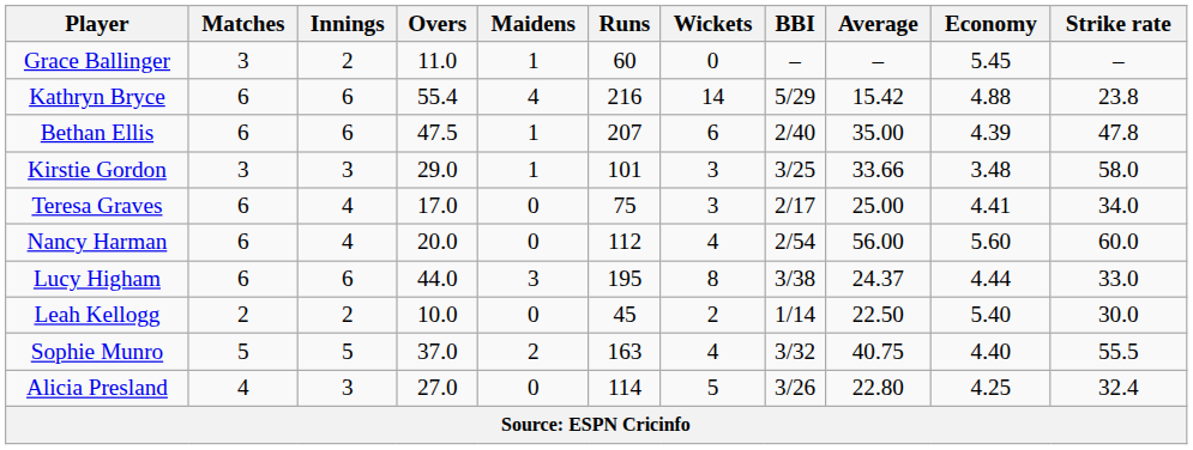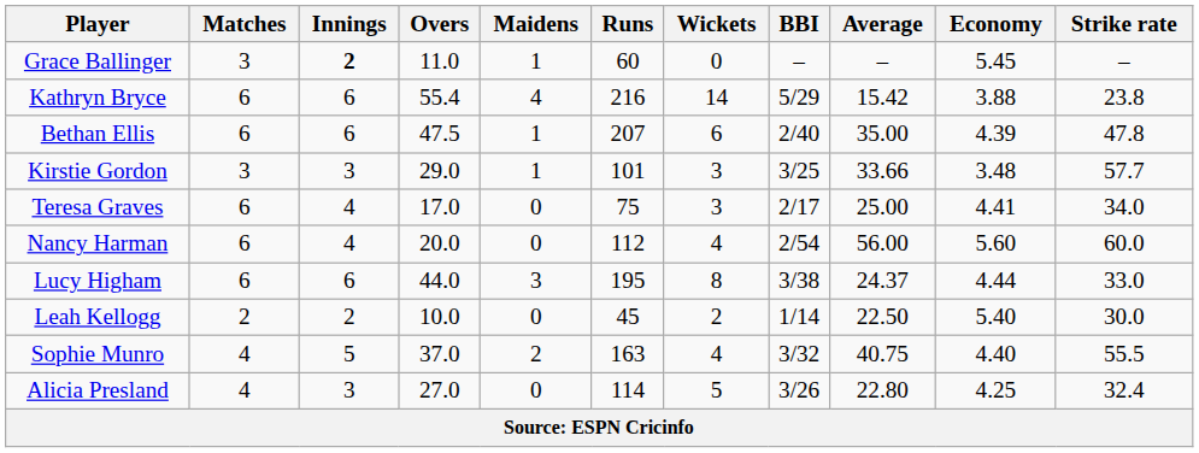Grace Ballinger | Innings: normal -> bold
Kathryn Bryce | Economy: 4.88 -> 3.88
Kirstie Gordon | Strike rate: 58.0 -> 57.7
Sophie Munro | Matches: 5 -> 4
